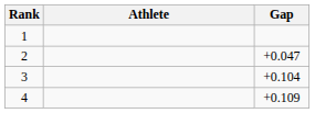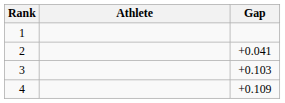2 | Gap: +0.047 -> +0.041
3 | Gap: +0.104 -> +0.103
